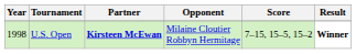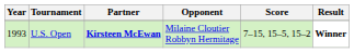U.S. Open | Year: 1998 -> 1993
